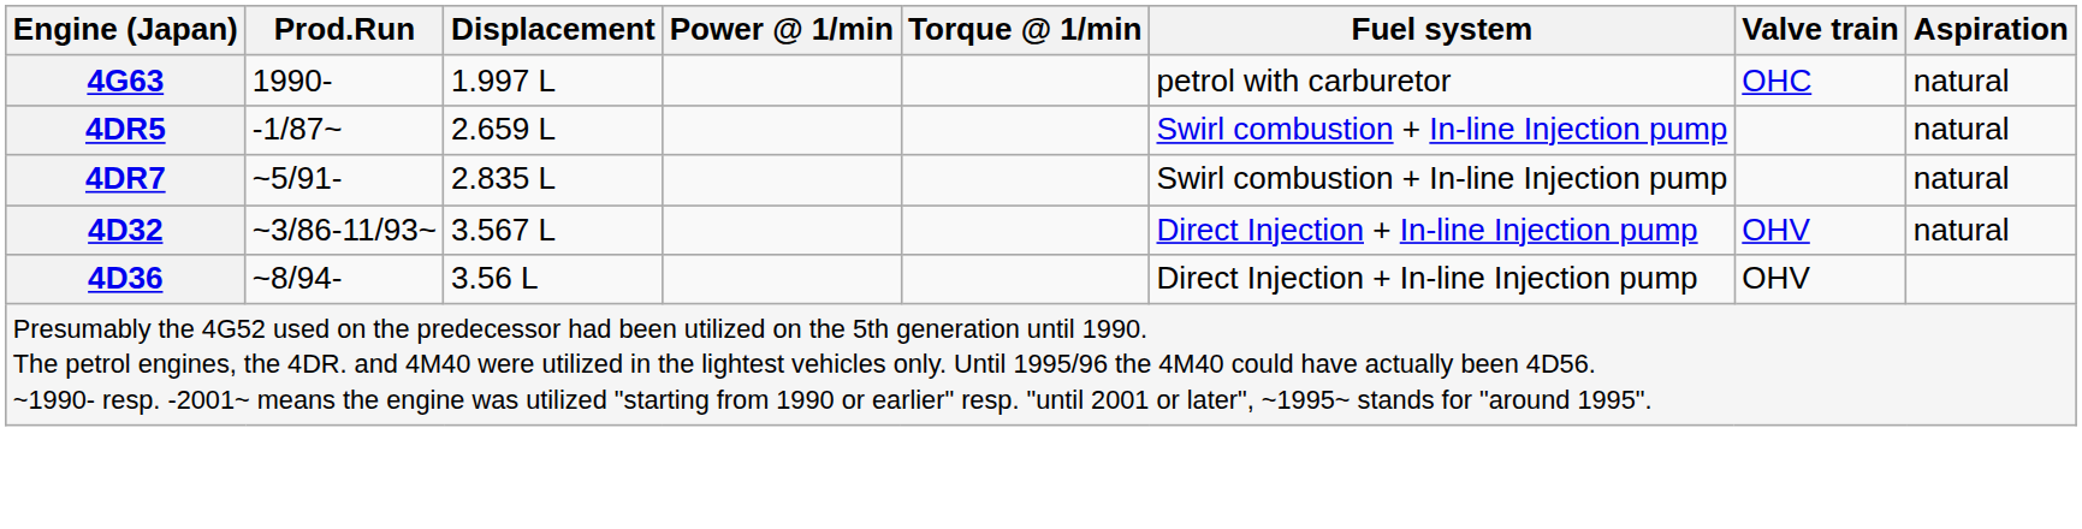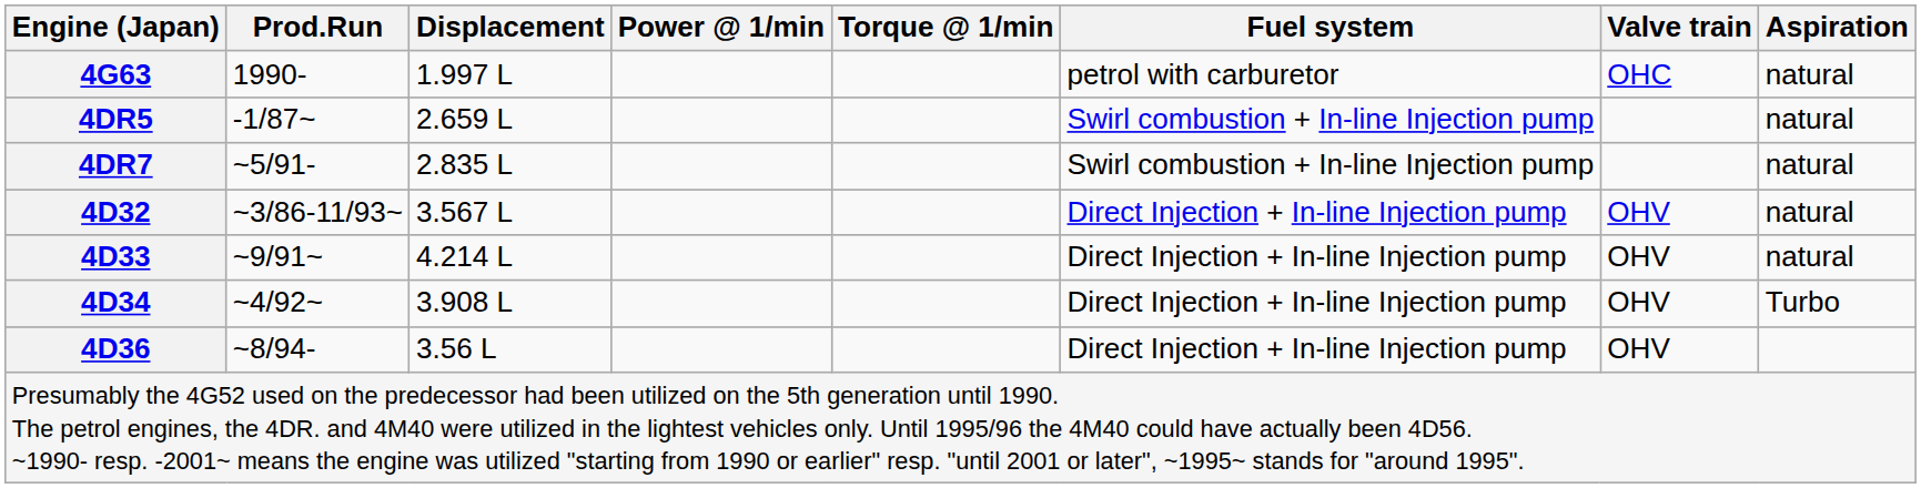+ row: 4D33 | ~9/91~ | 4.214 L | Direct Injection + In-line Injection pump | OHV | natural
+ row: 4D34 | ~4/92~ | 3.908 L | Direct Injection + In-line Injection pump | OHV | Turbo
